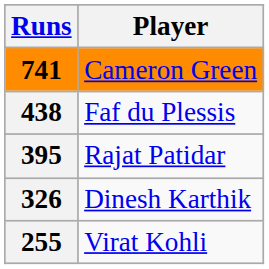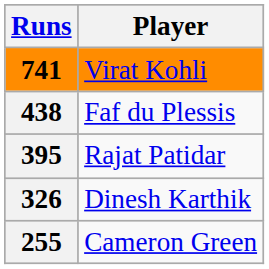741 | Player: Cameron Green -> Virat Kohli
255 | Player: Virat Kohli -> Cameron Green
